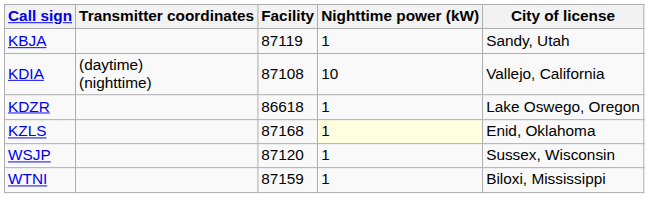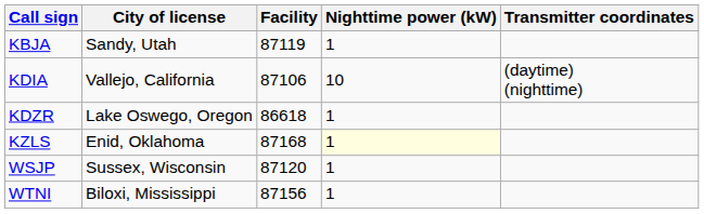columns swapped: City of license <-> Transmitter coordinates
KDIA | Facility: 87108 -> 87106
WTNI | Facility: 87159 -> 87156
